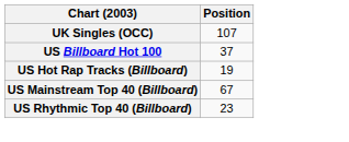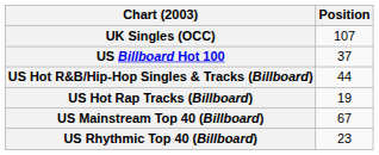+ row: US Hot R&B/Hip-Hop Singles & Tracks (Billboard) | 44
